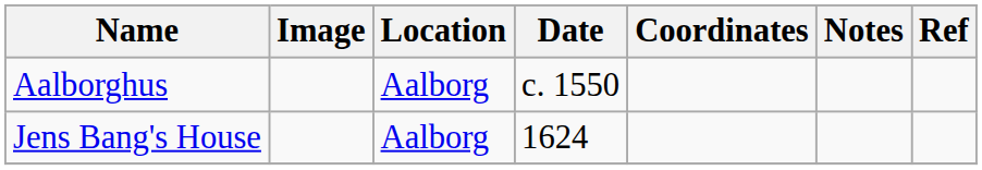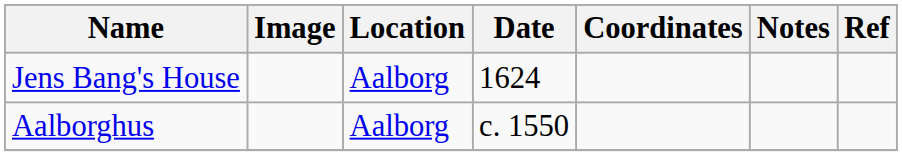rows swapped: Aalborghus <-> Jens Bang's House
